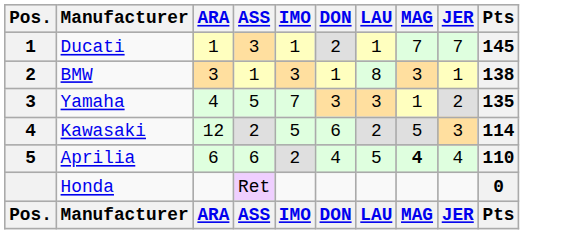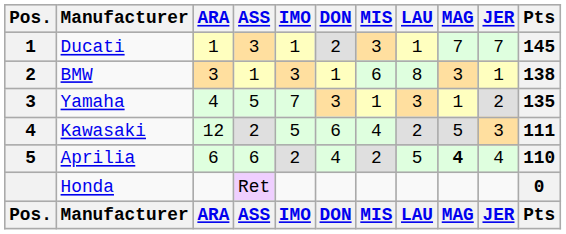+ column: MIS | 3 | 6 | 1 | 4 | 2 | MIS
Kawasaki | Pts: 114 -> 111
